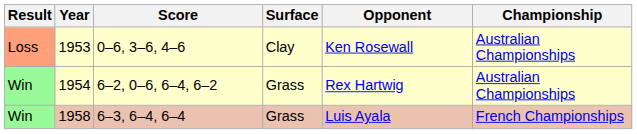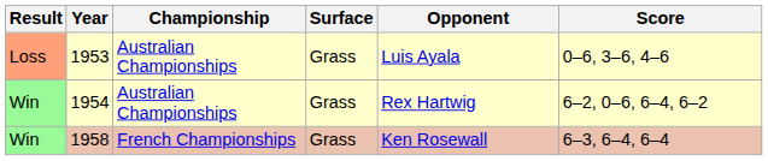columns swapped: Championship <-> Score
1953 | Surface: Clay -> Grass
1953 | Opponent: Ken Rosewall -> Luis Ayala
1958 | Opponent: Luis Ayala -> Ken Rosewall
